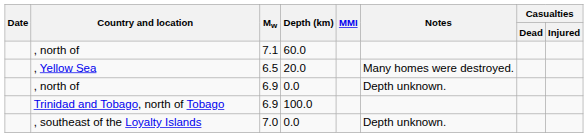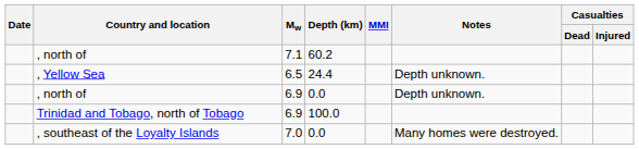, north of / 7.1 | Depth (km): 60.0 -> 60.2
, Yellow Sea | Depth (km): 20.0 -> 24.4
, Yellow Sea | Notes: Many homes were destroyed. -> Depth unknown.
, southeast of the Loyalty Islands | Notes: Depth unknown. -> Many homes were destroyed.
